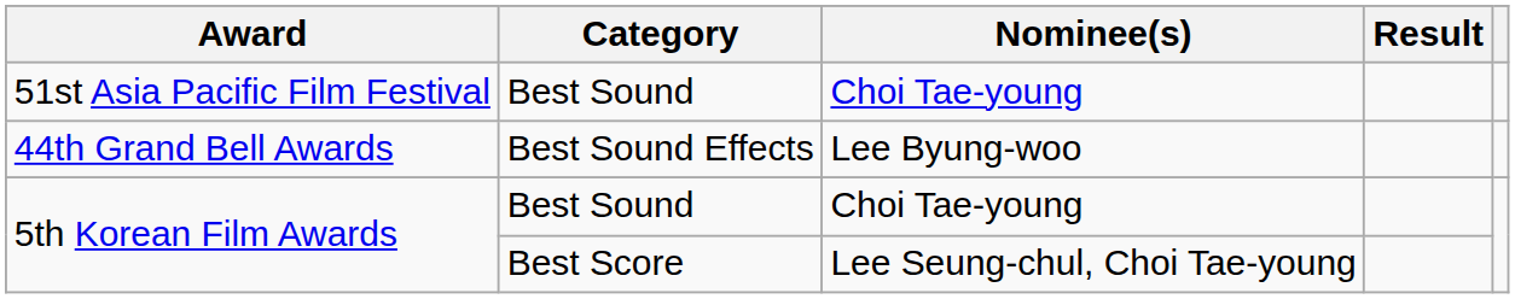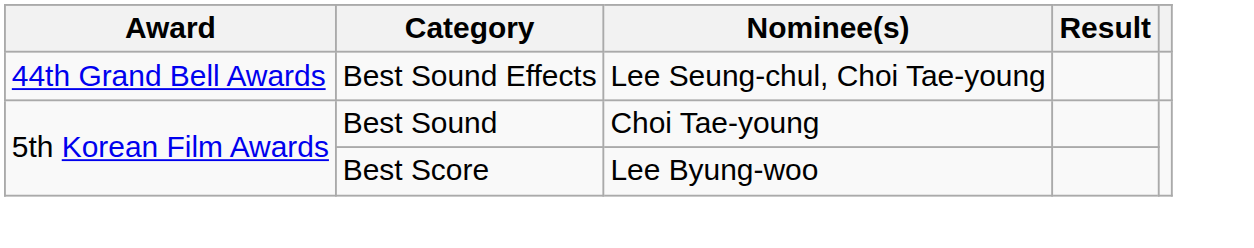- row: 51st Asia Pacific Film Festival | Best Sound | Choi Tae-young
44th Grand Bell Awards | Nominee(s): Lee Byung-woo -> Lee Seung-chul, Choi Tae-young
5th Korean Film Awards / Best Score | Nominee(s): Lee Seung-chul, Choi Tae-young -> Lee Byung-woo
